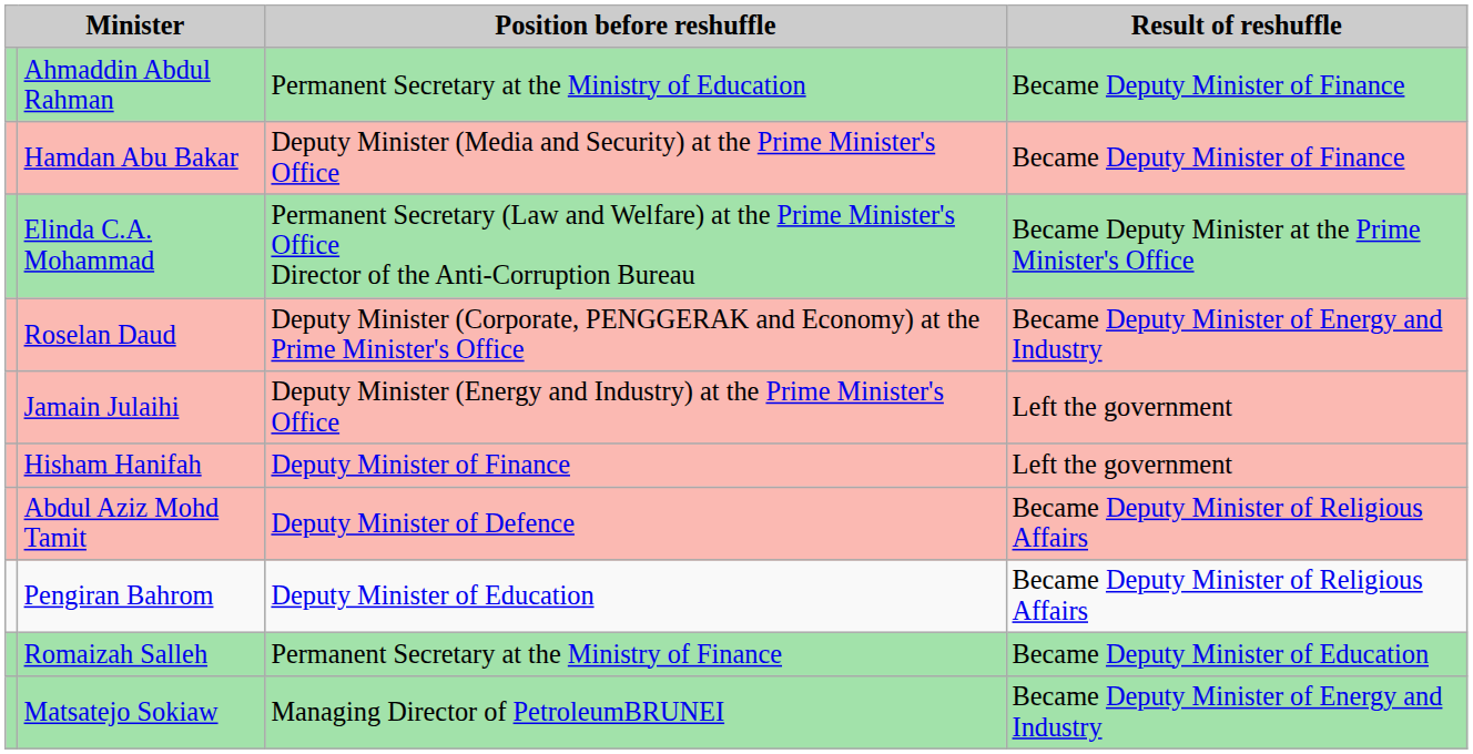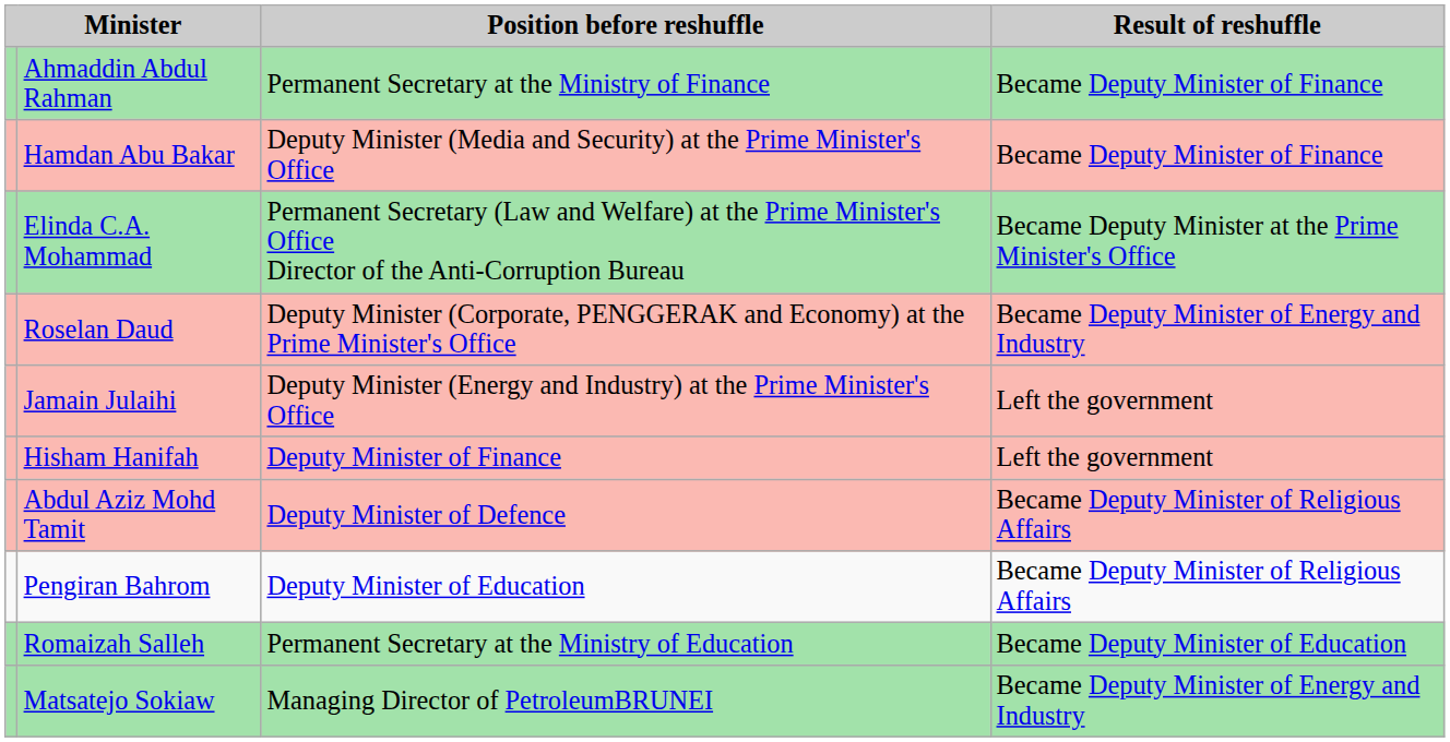Ahmaddin Abdul Rahman | Position before reshuffle: Permanent Secretary at the Ministry of Education -> Permanent Secretary at the Ministry of Finance
Romaizah Salleh | Position before reshuffle: Permanent Secretary at the Ministry of Finance -> Permanent Secretary at the Ministry of Education
